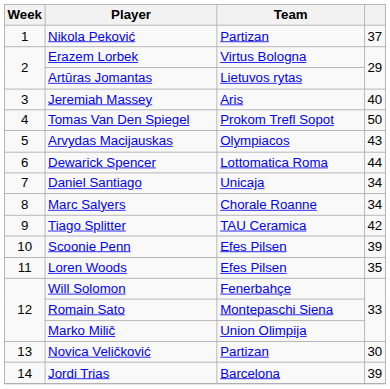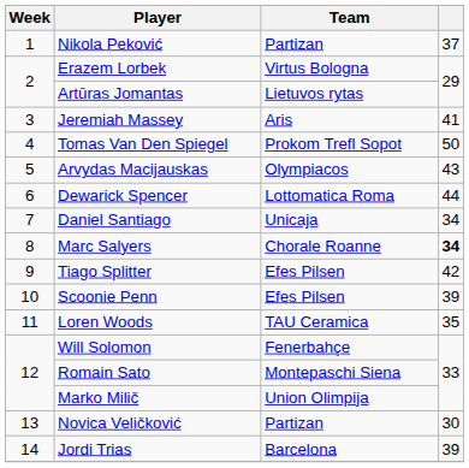Jeremiah Massey | column 4: 40 -> 41
Marc Salyers | column 4: normal -> bold
Tiago Splitter | Team: TAU Ceramica -> Efes Pilsen
Loren Woods | Team: Efes Pilsen -> TAU Ceramica
